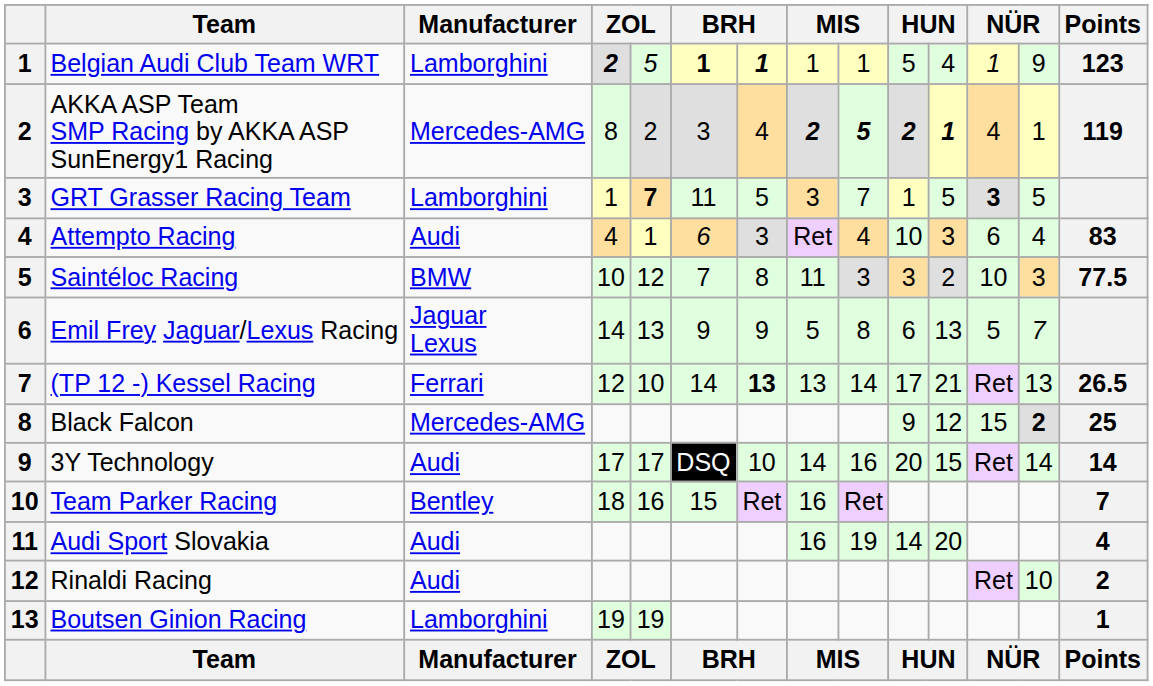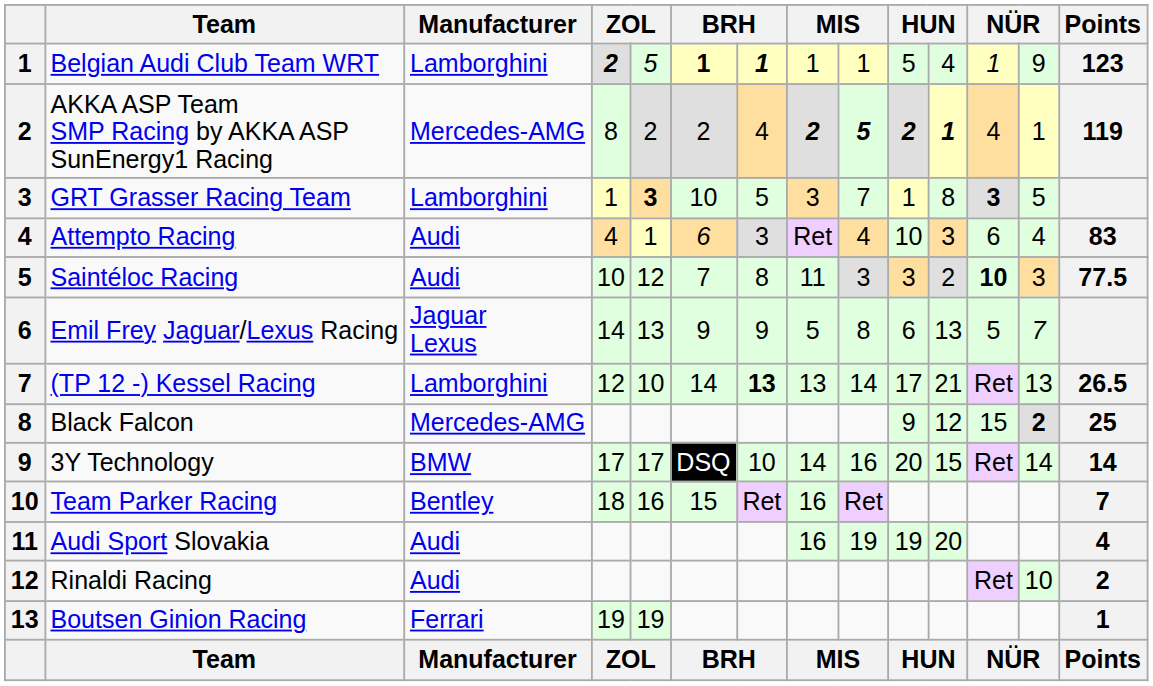AKKA ASP Team SMP Racing by AKKA ASP SunEnergy1 Racing | column 6: 3 -> 2
GRT Grasser Racing Team | column 5: 7 -> 3
GRT Grasser Racing Team | column 6: 11 -> 10
GRT Grasser Racing Team | column 11: 5 -> 8
Saintéloc Racing | Manufacturer: BMW -> Audi
Saintéloc Racing | column 12: normal -> bold
(TP 12 -) Kessel Racing | Manufacturer: Ferrari -> Lamborghini
3Y Technology | Manufacturer: Audi -> BMW
Audi Sport Slovakia | column 10: 14 -> 19
Boutsen Ginion Racing | Manufacturer: Lamborghini -> Ferrari
